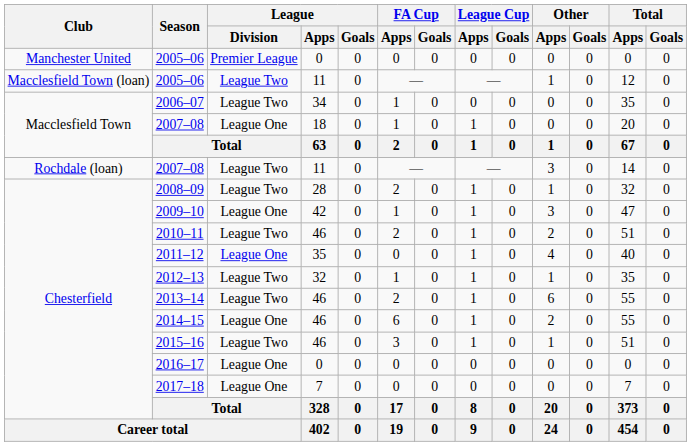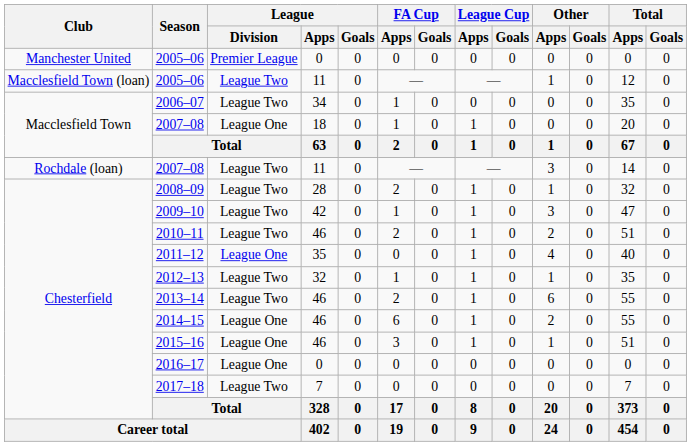2009–10 | League / Division: League One -> League Two
2015–16 | League / Division: League Two -> League One
2017–18 | League / Division: League One -> League Two
